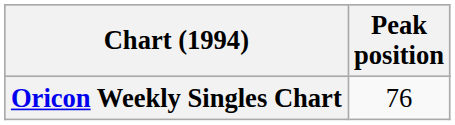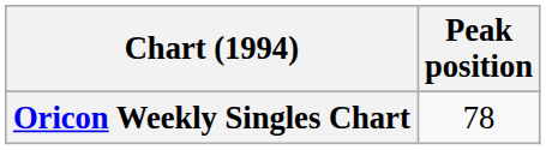Oricon Weekly Singles Chart | Peak position: 76 -> 78
